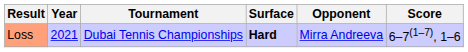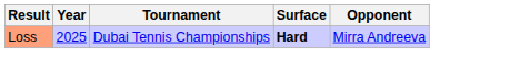- column: Score | 6–7(1–7), 1–6
Loss | Year: 2021 -> 2025
